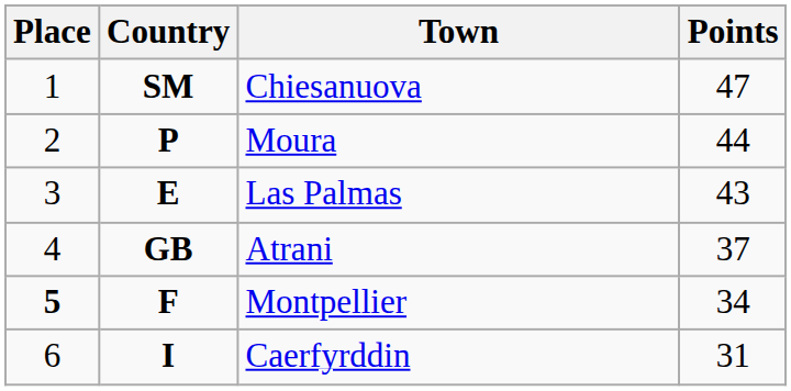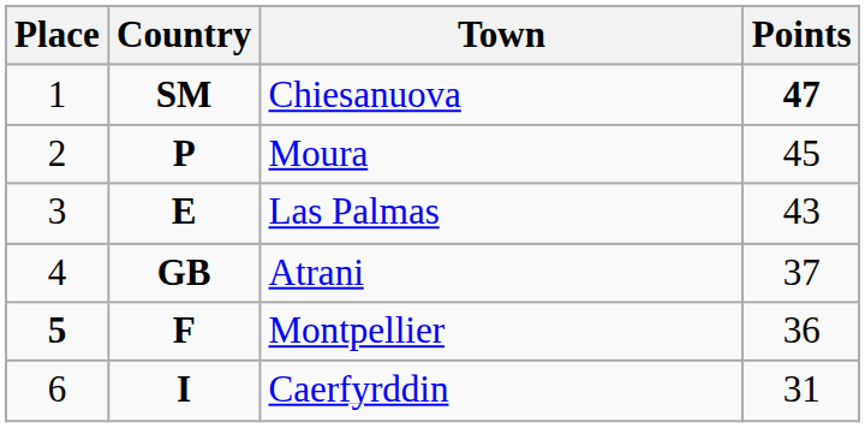Chiesanuova | Points: normal -> bold
Moura | Points: 44 -> 45
Montpellier | Points: 34 -> 36
